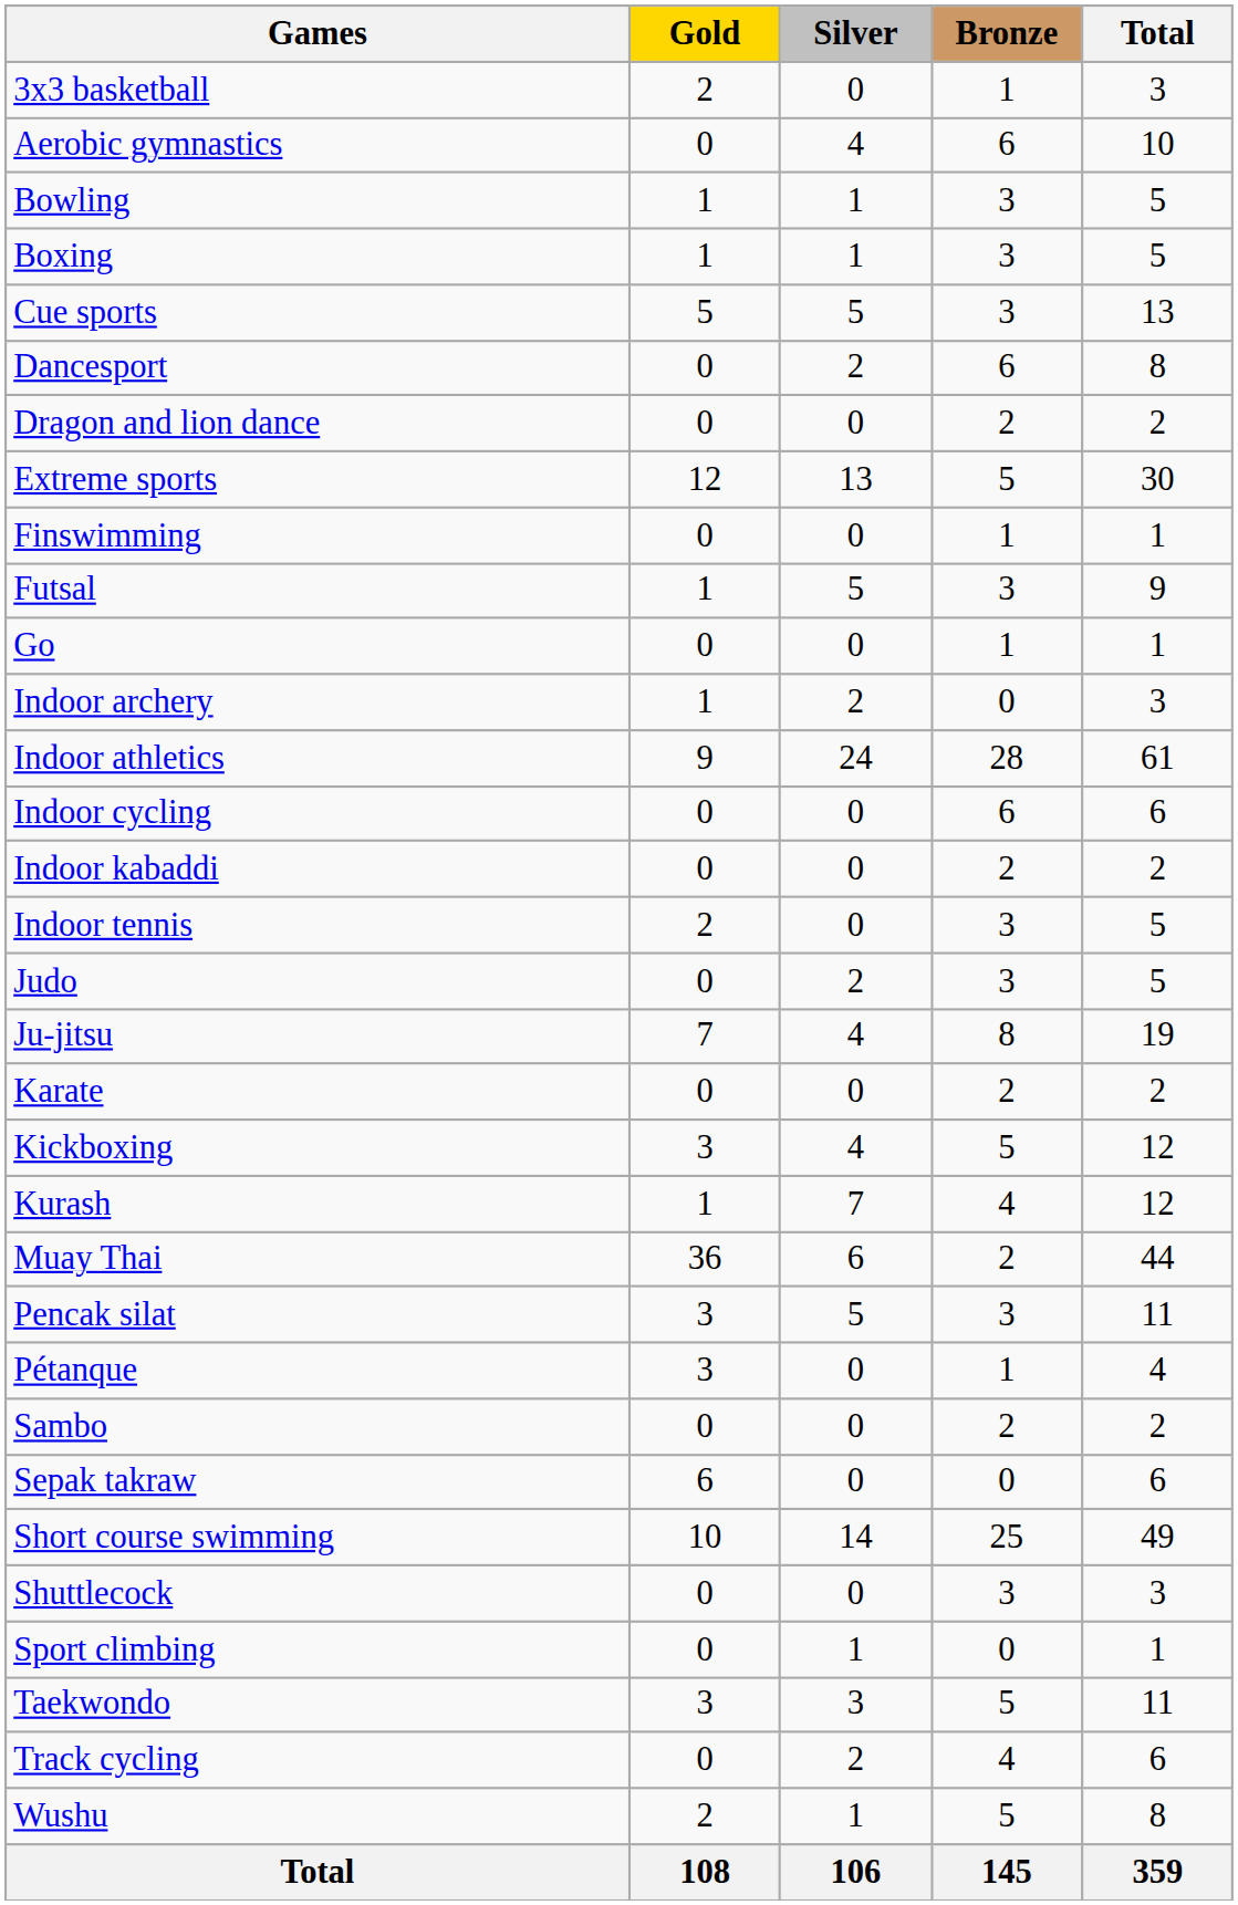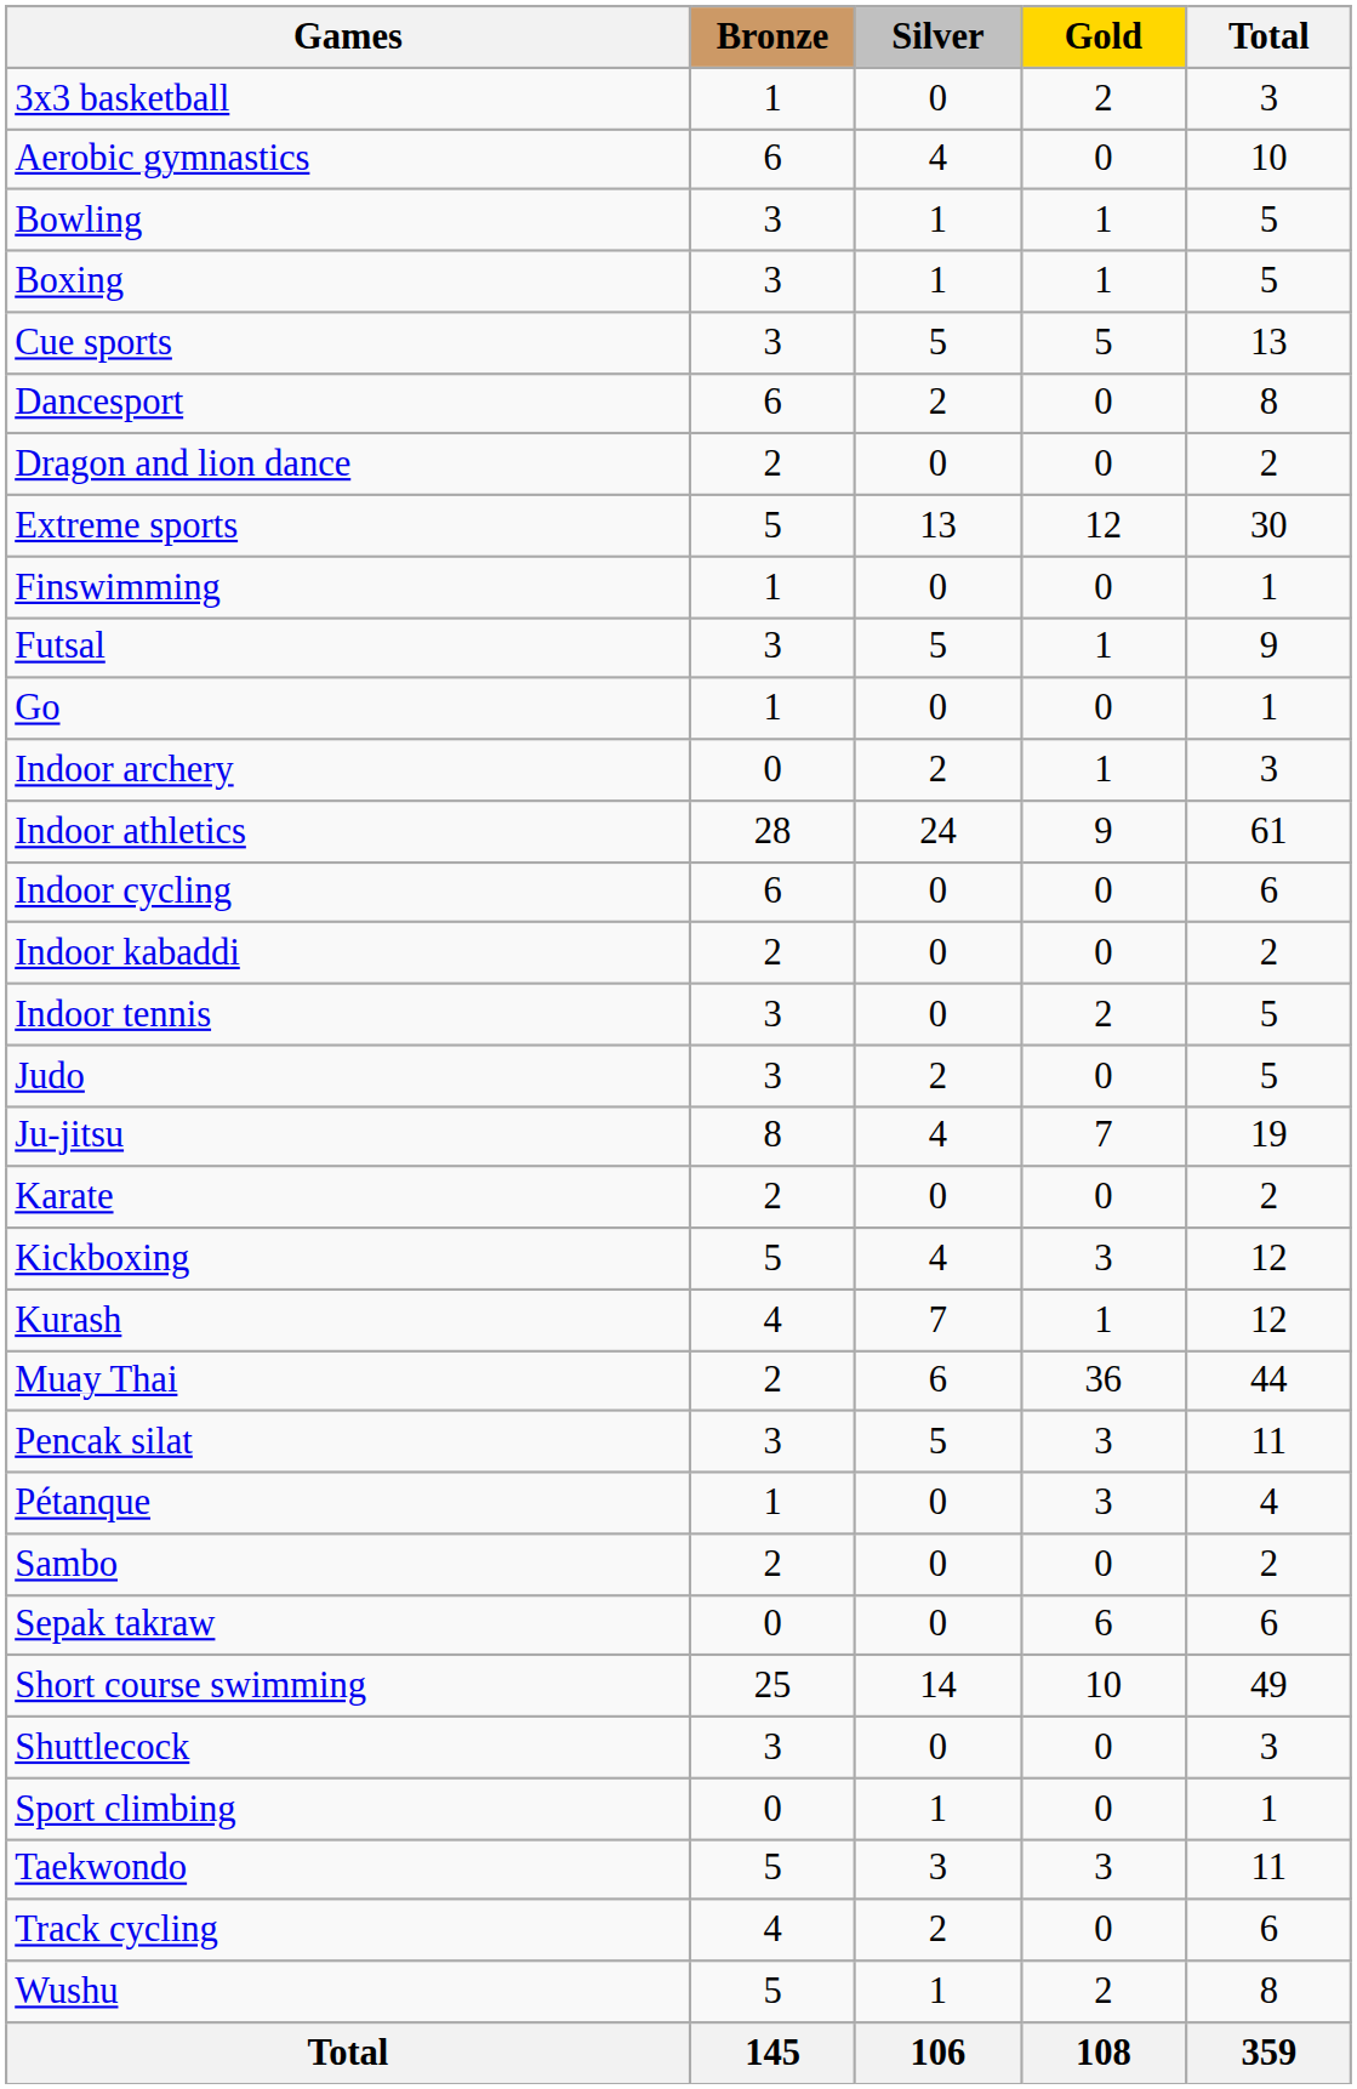columns swapped: Gold <-> Bronze
